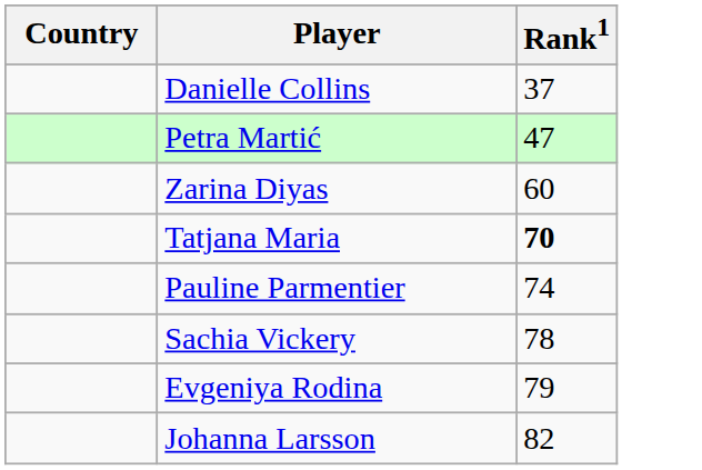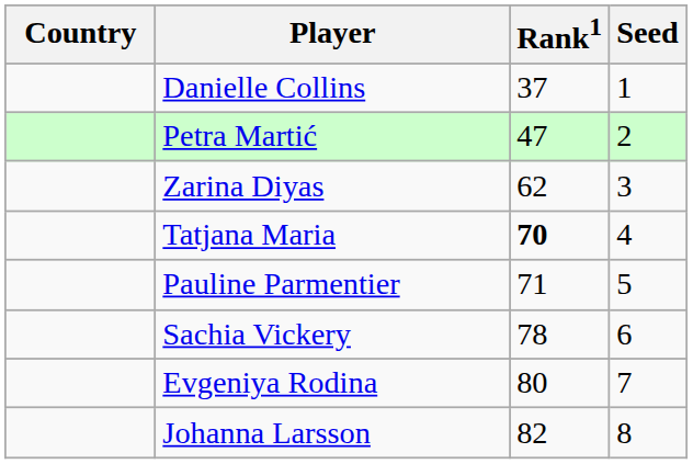+ column: Seed | 1 | 2 | 3 | 4 | 5 | 6 | 7 | 8
Zarina Diyas | Rank1: 60 -> 62
Pauline Parmentier | Rank1: 74 -> 71
Evgeniya Rodina | Rank1: 79 -> 80
